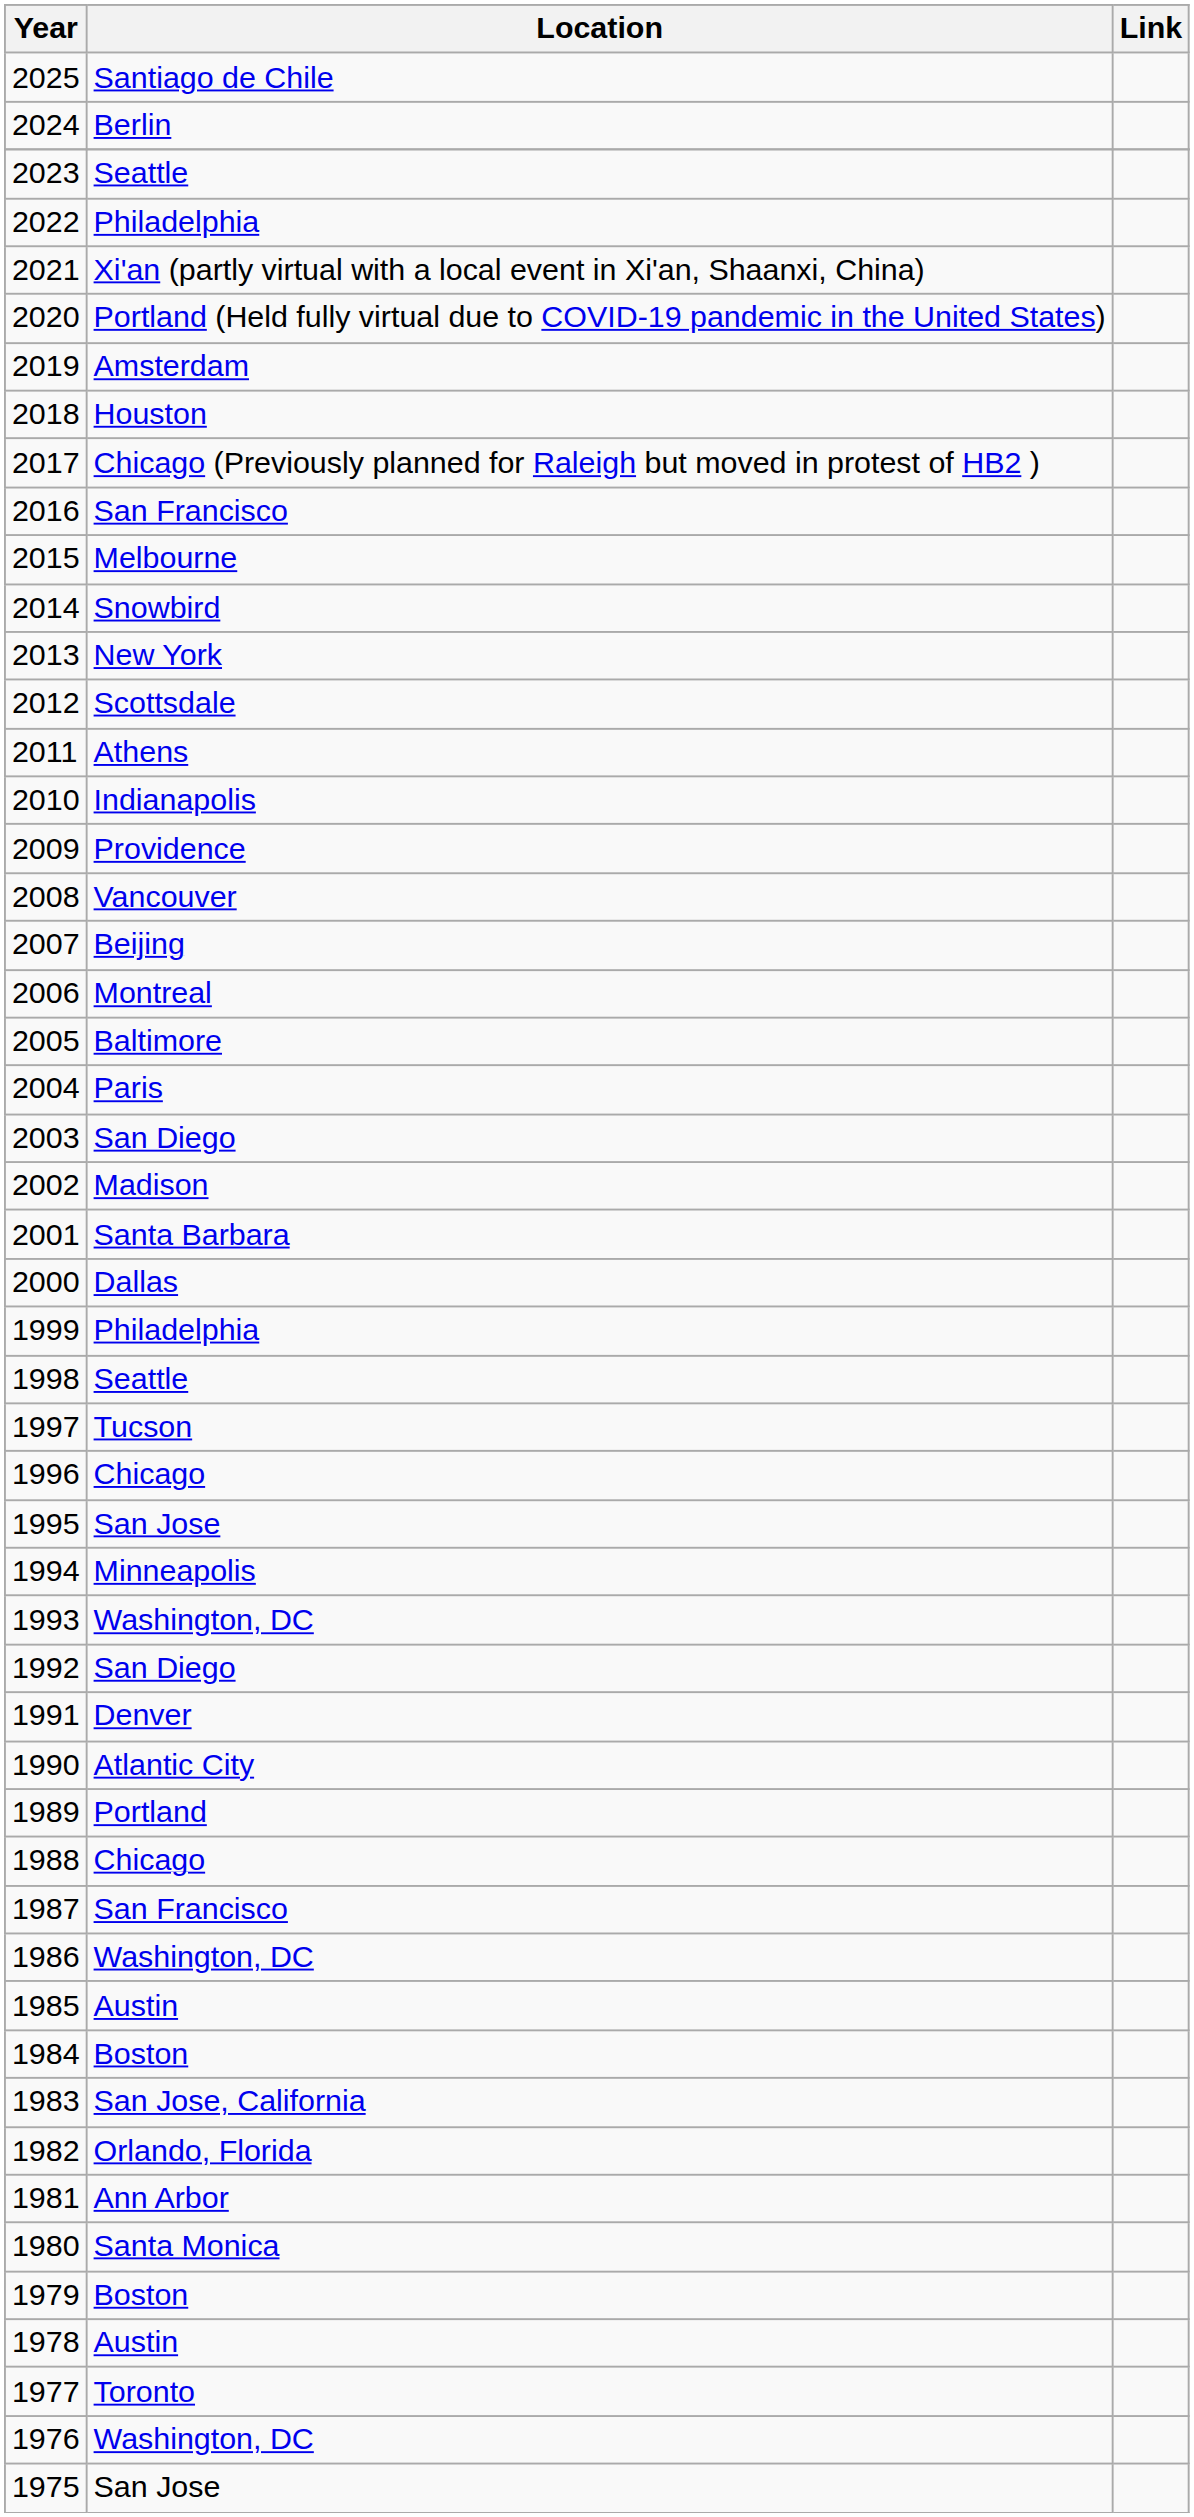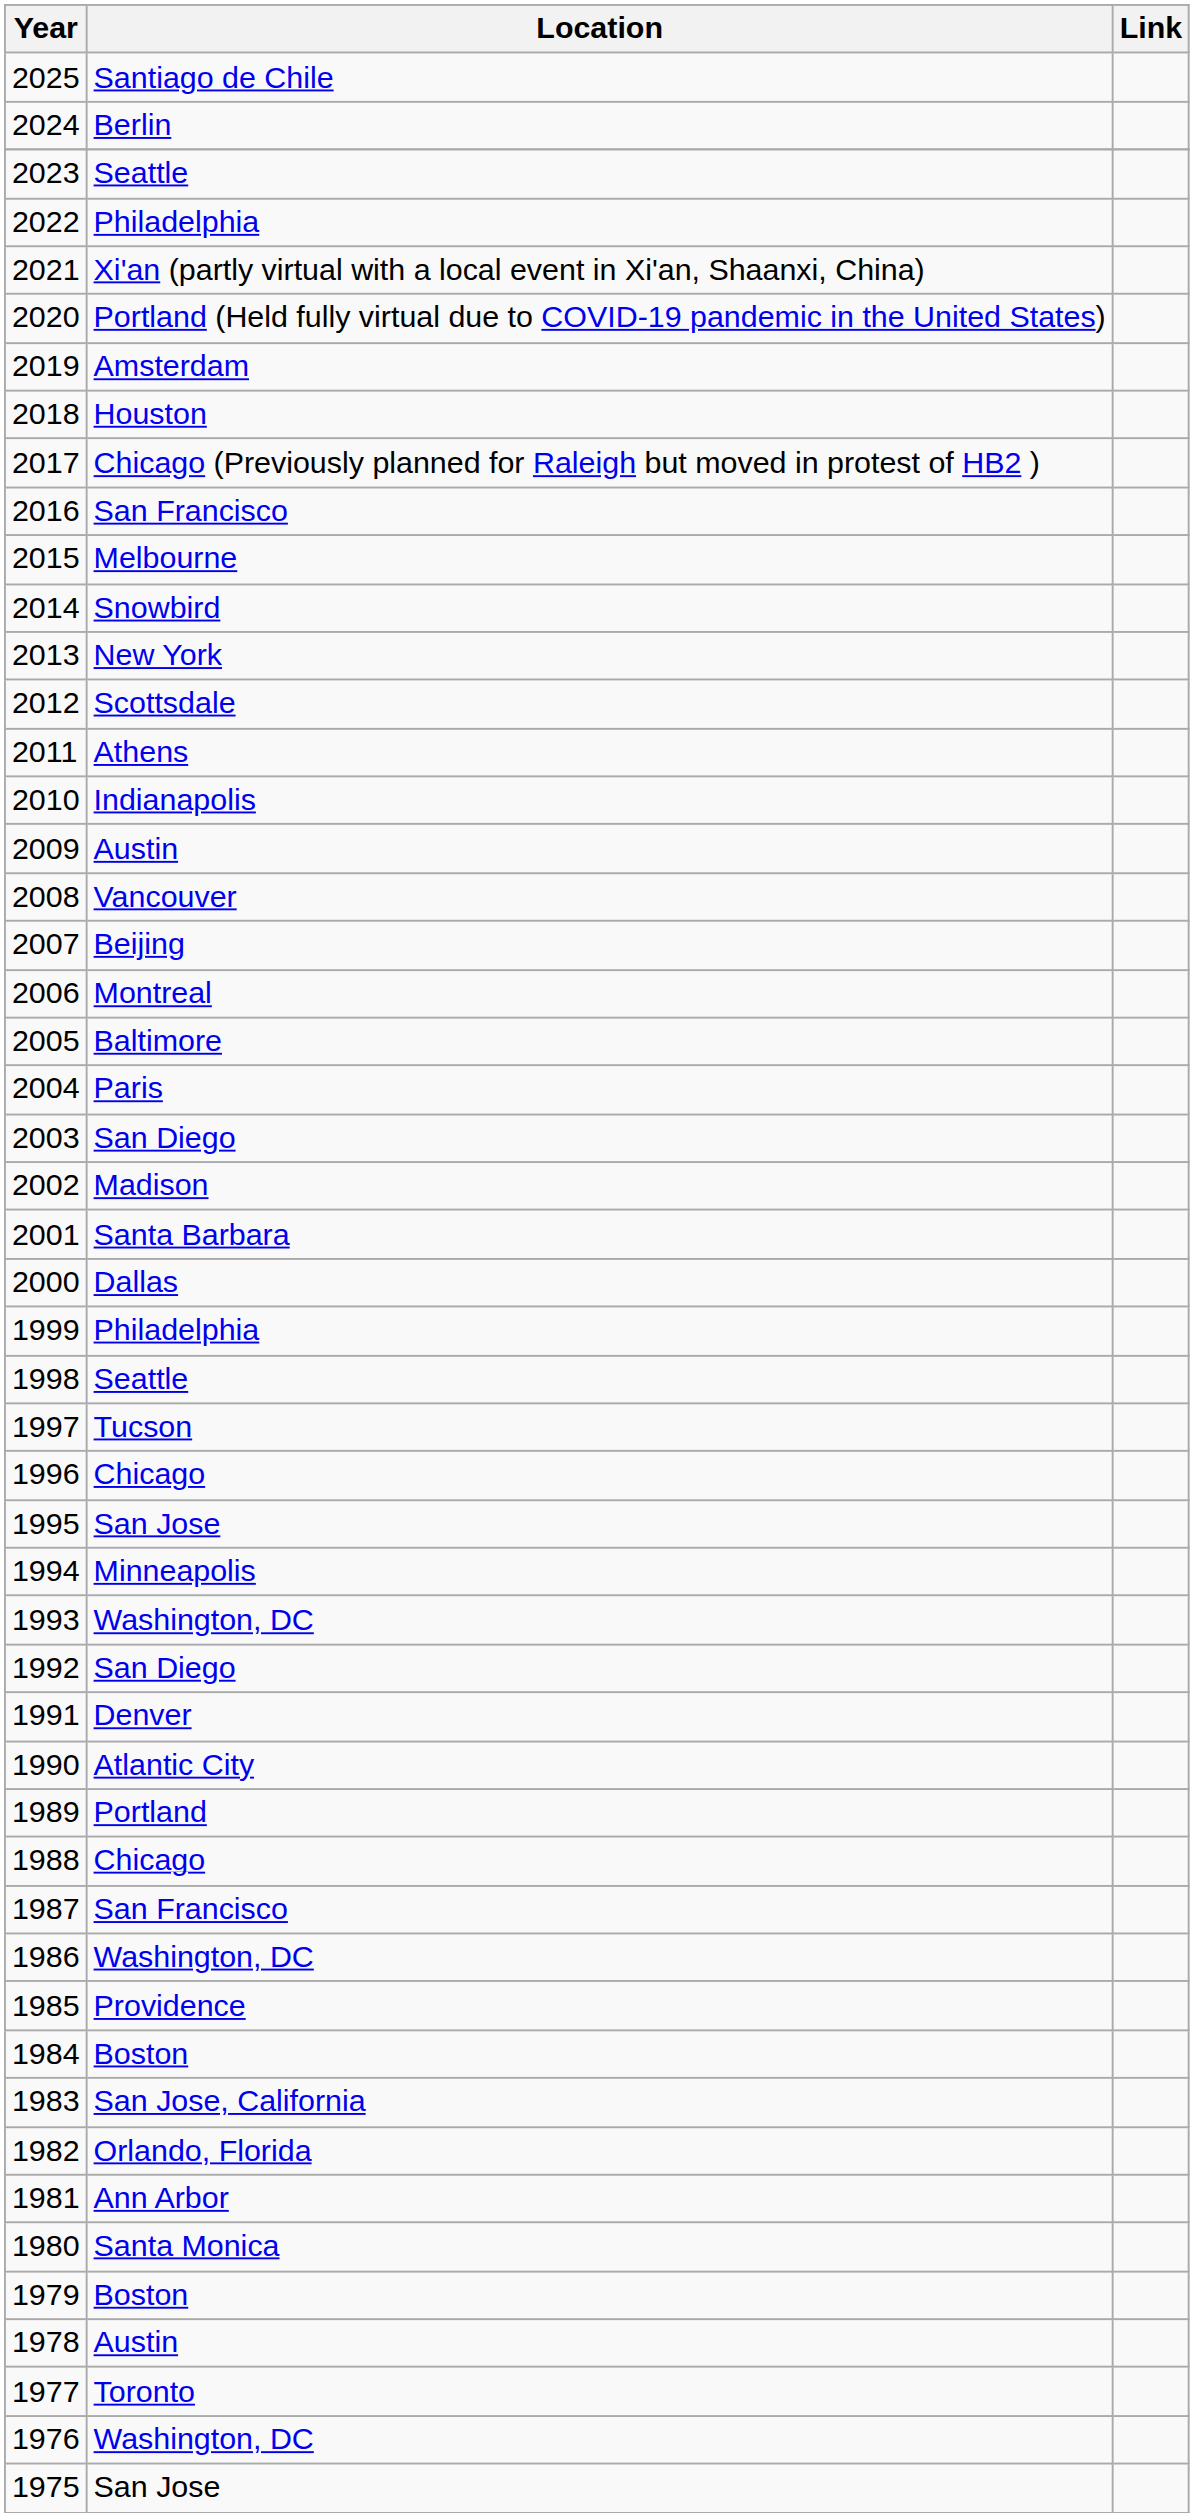2009 | Location: Providence -> Austin
1985 | Location: Austin -> Providence
